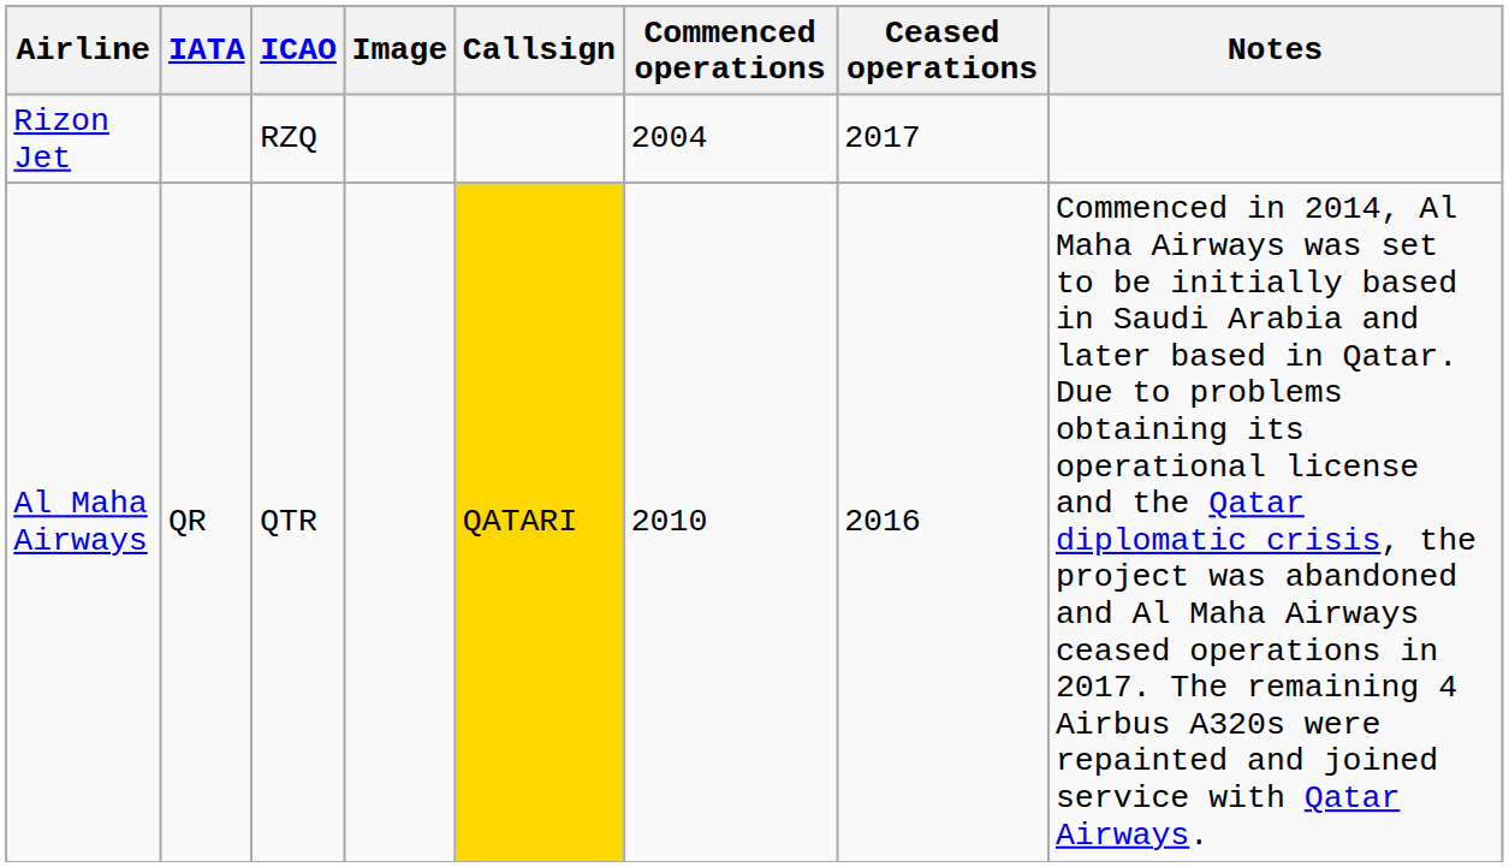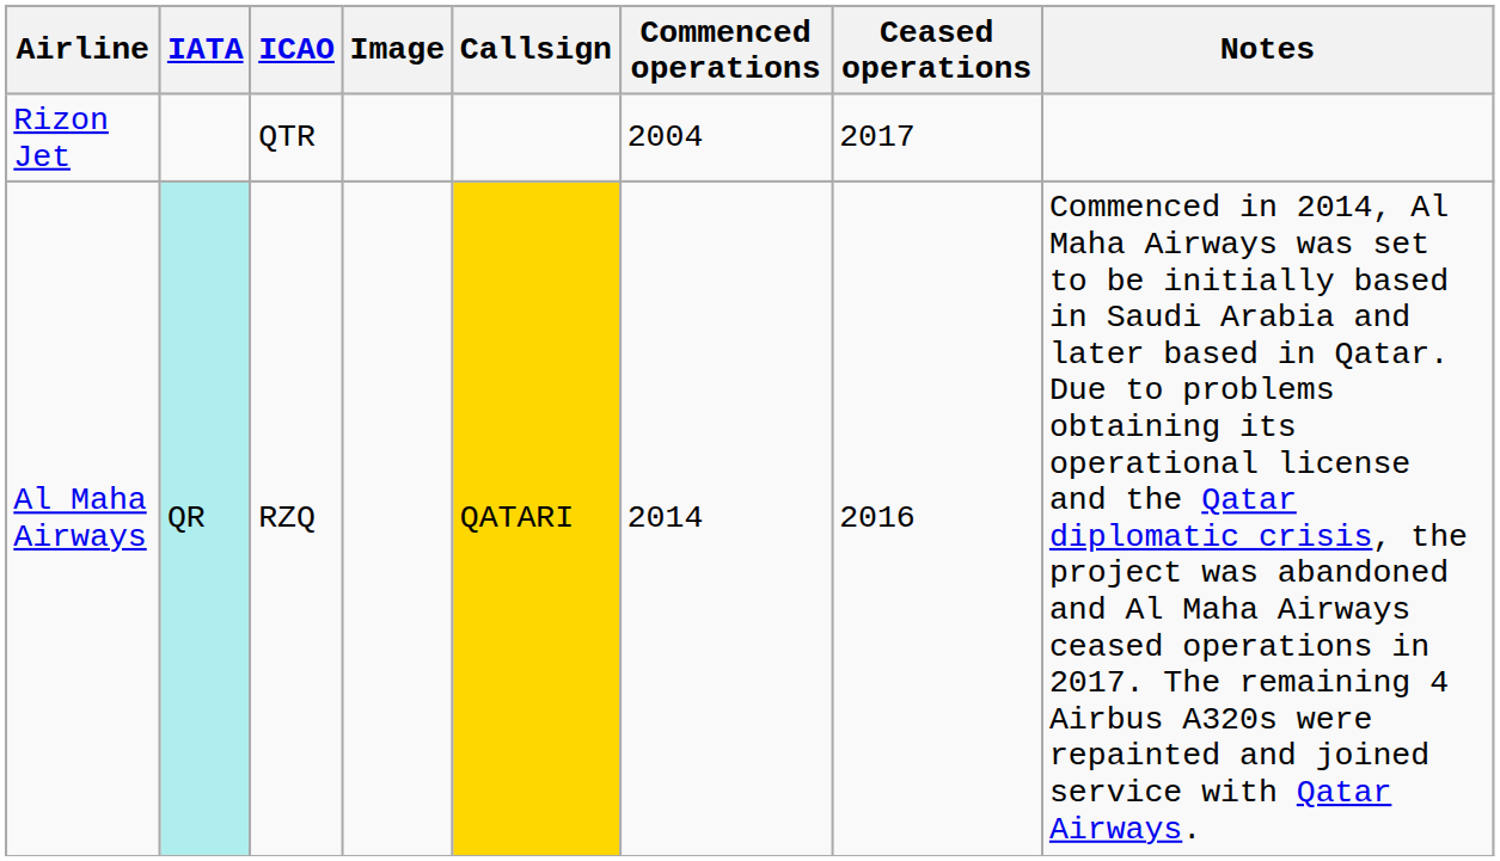Rizon Jet | ICAO: RZQ -> QTR
Al Maha Airways | IATA: no background -> paleturquoise background
Al Maha Airways | ICAO: QTR -> RZQ
Al Maha Airways | Commenced operations: 2010 -> 2014
